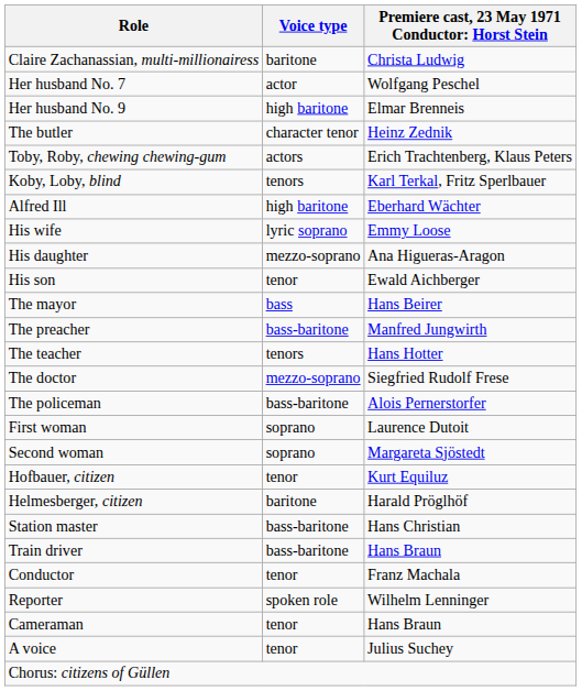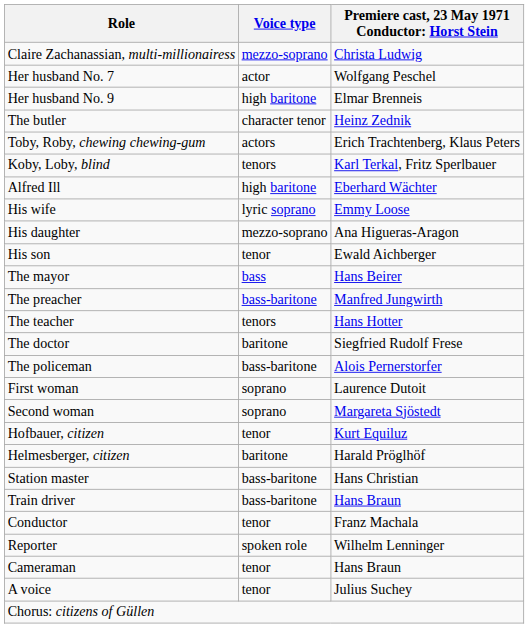Claire Zachanassian, multi-millionairess | Voice type: baritone -> mezzo-soprano
The doctor | Voice type: mezzo-soprano -> baritone
